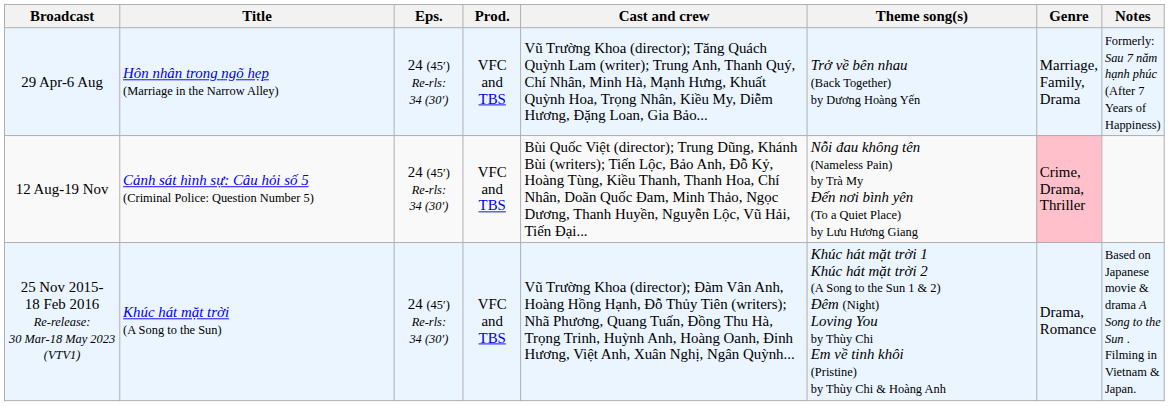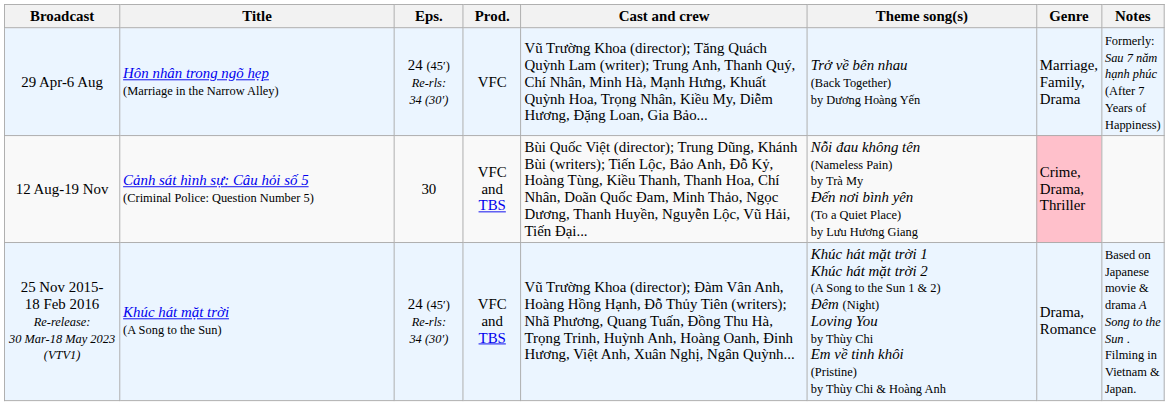29 Apr-6 Aug | Prod.: VFC and TBS -> VFC
12 Aug-19 Nov | Eps.: 24 (45′) Re-rls: 34 (30′) -> 30
